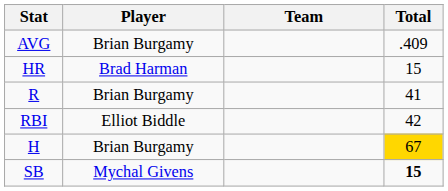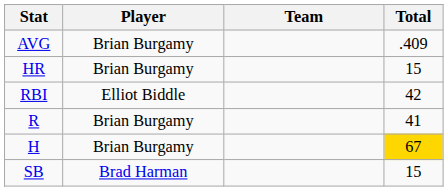HR | Player: Brad Harman -> Brian Burgamy
rows swapped: RBI <-> R
SB | Player: Mychal Givens -> Brad Harman
SB | Total: bold -> normal
